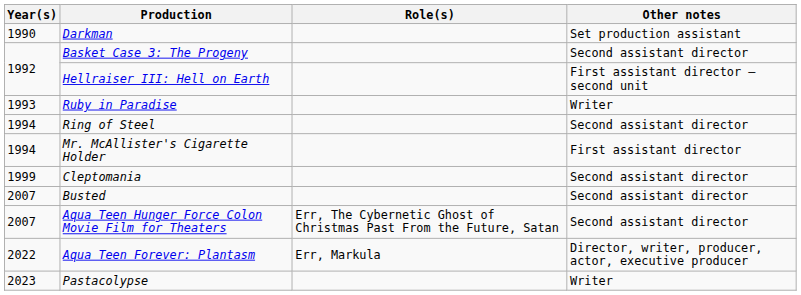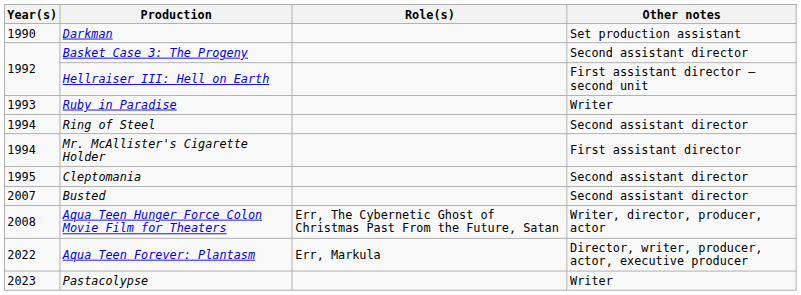Cleptomania | Year(s): 1999 -> 1995
Aqua Teen Hunger Force Colon Movie Film for Theaters | Year(s): 2007 -> 2008
Aqua Teen Hunger Force Colon Movie Film for Theaters | Other notes: Second assistant director -> Writer, director, producer, actor
